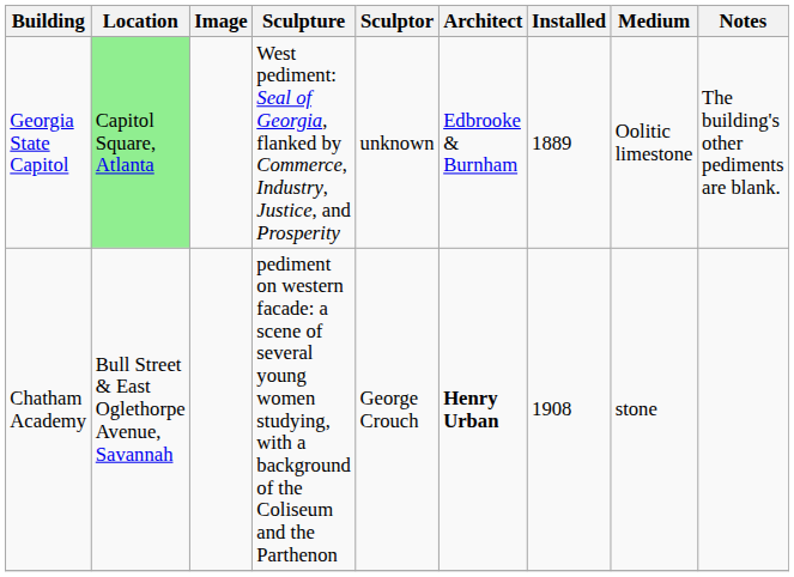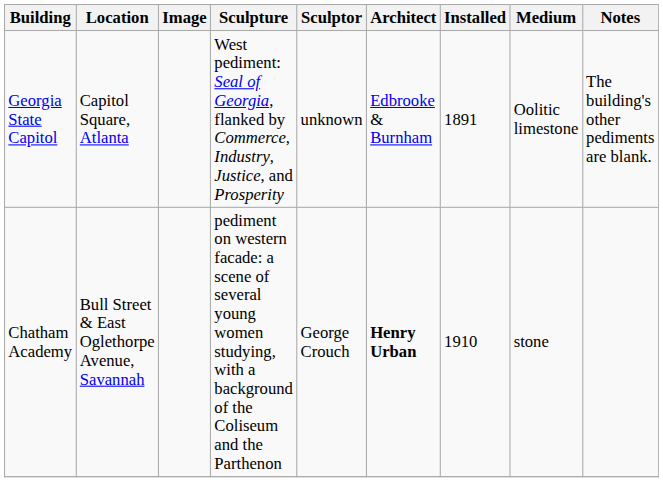Georgia State Capitol | Location: lightgreen background -> no background
Georgia State Capitol | Installed: 1889 -> 1891
Chatham Academy | Installed: 1908 -> 1910
